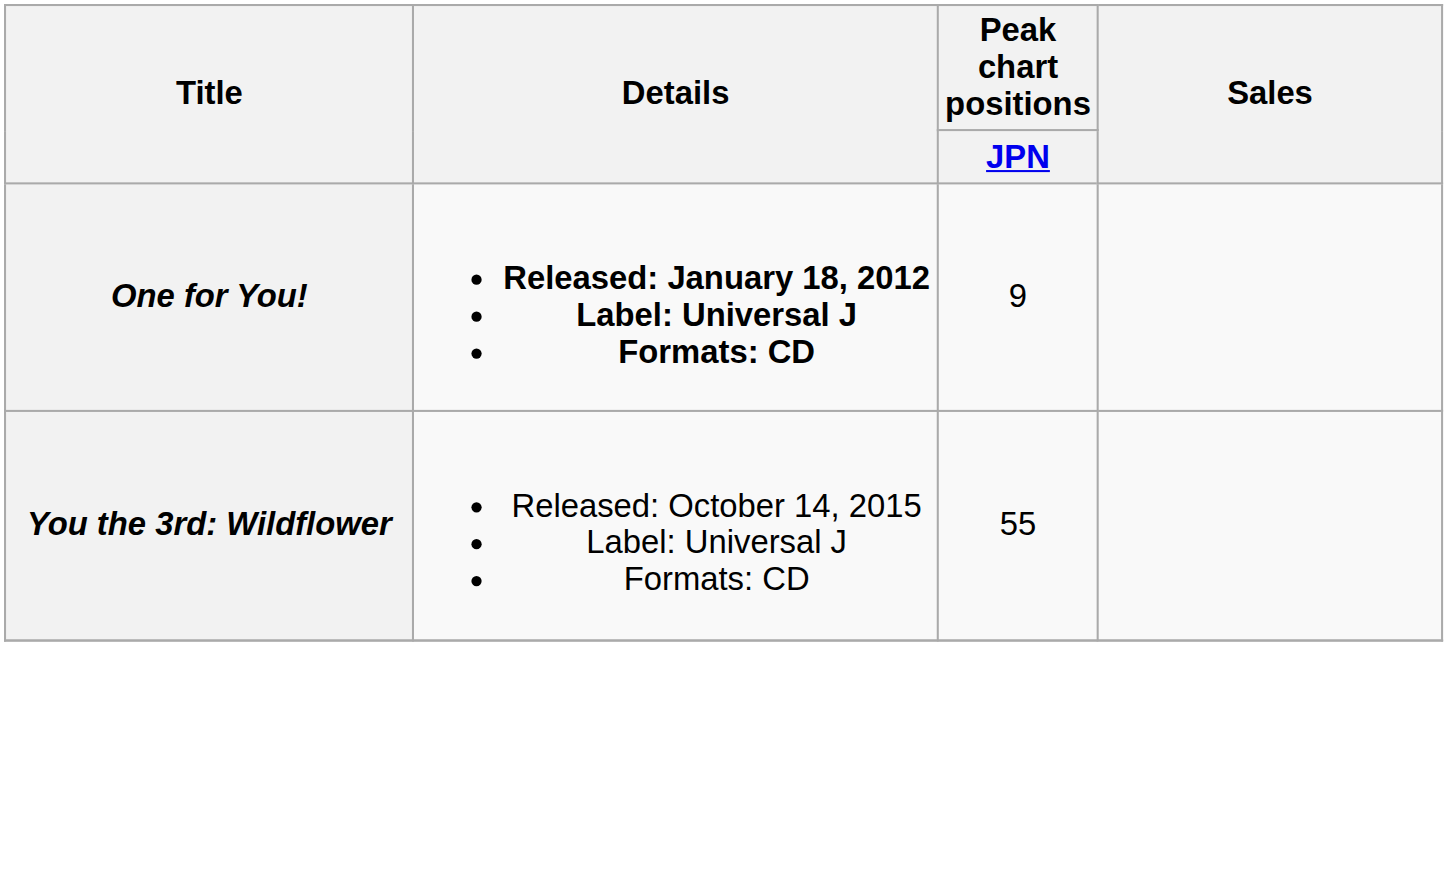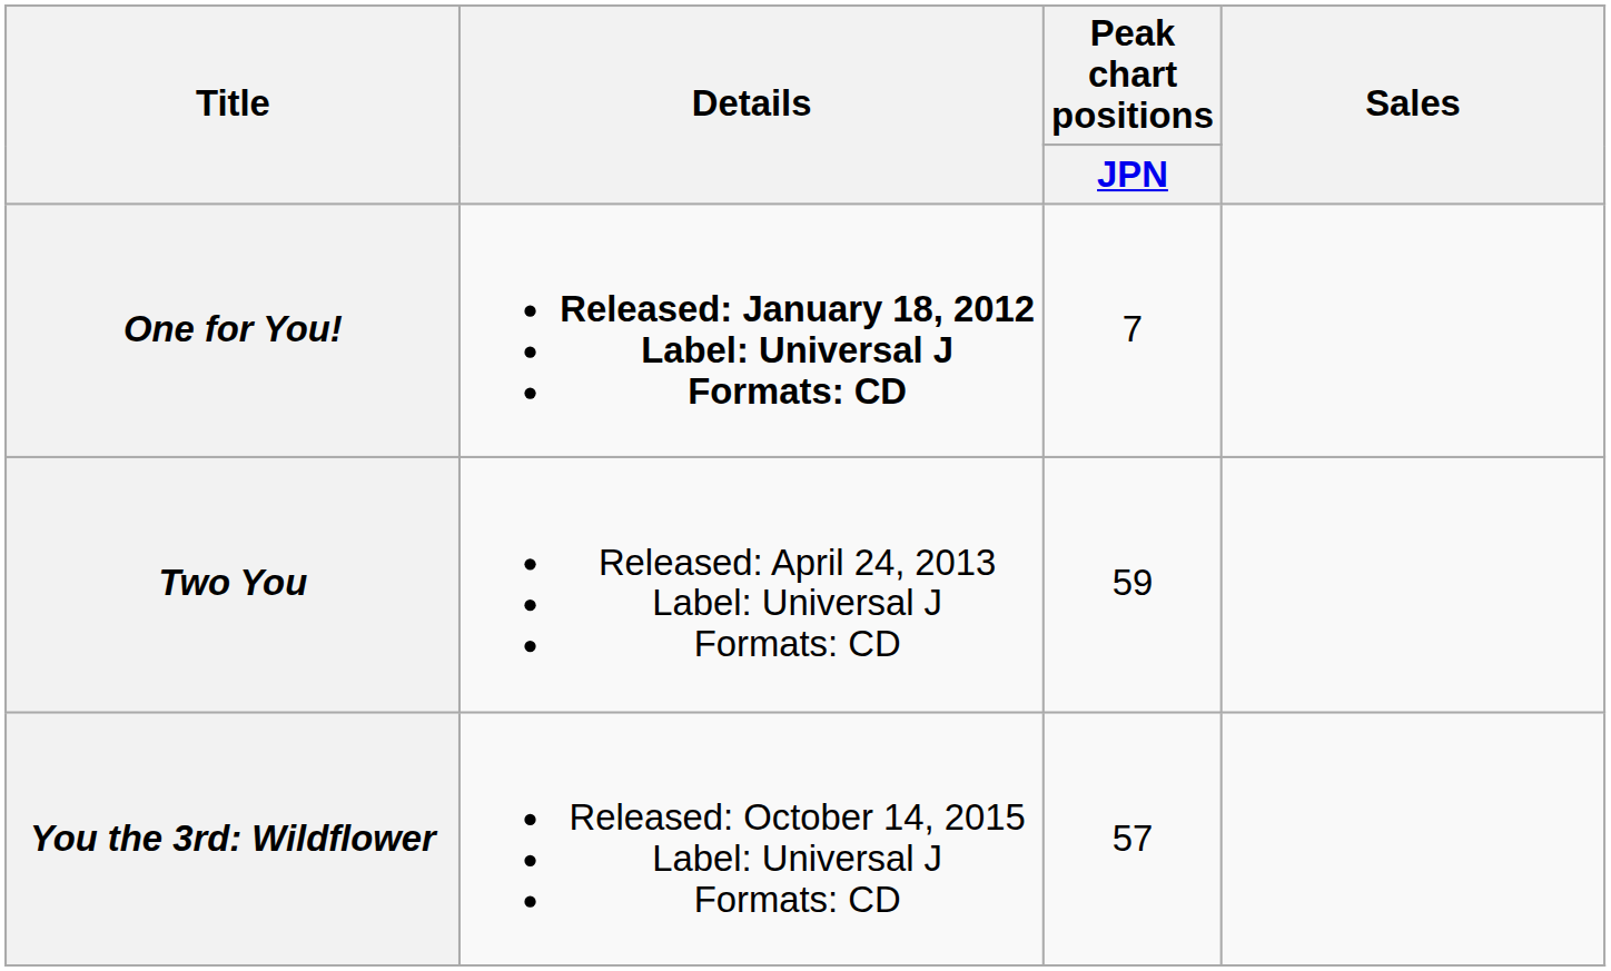One for You! | Peak chart positions / JPN: 9 -> 7
+ row: Two You | Released: April 24, 2013 Label: Universal J Formats: CD | 59
You the 3rd: Wildflower | Peak chart positions / JPN: 55 -> 57
